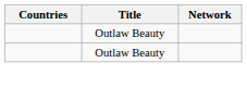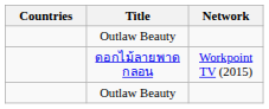+ row: ดอกไม้ลายพาดกลอน | Workpoint TV (2015)
